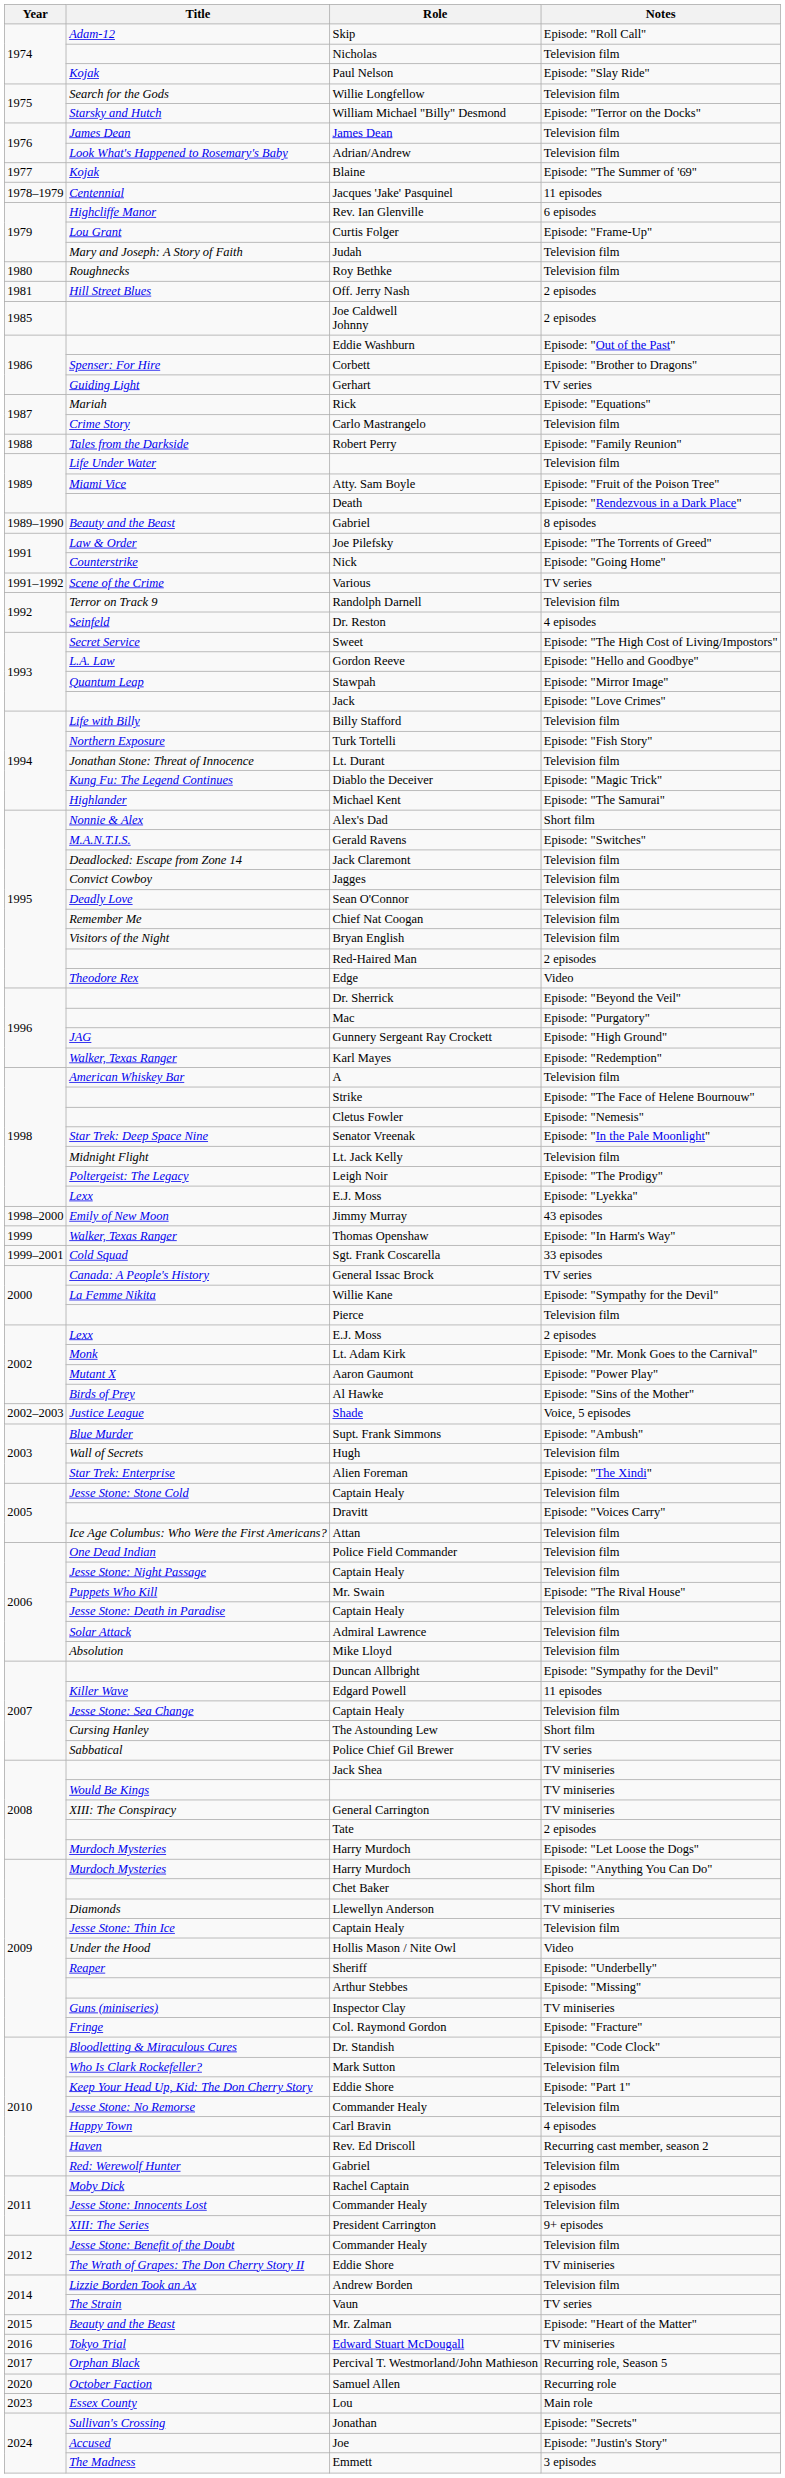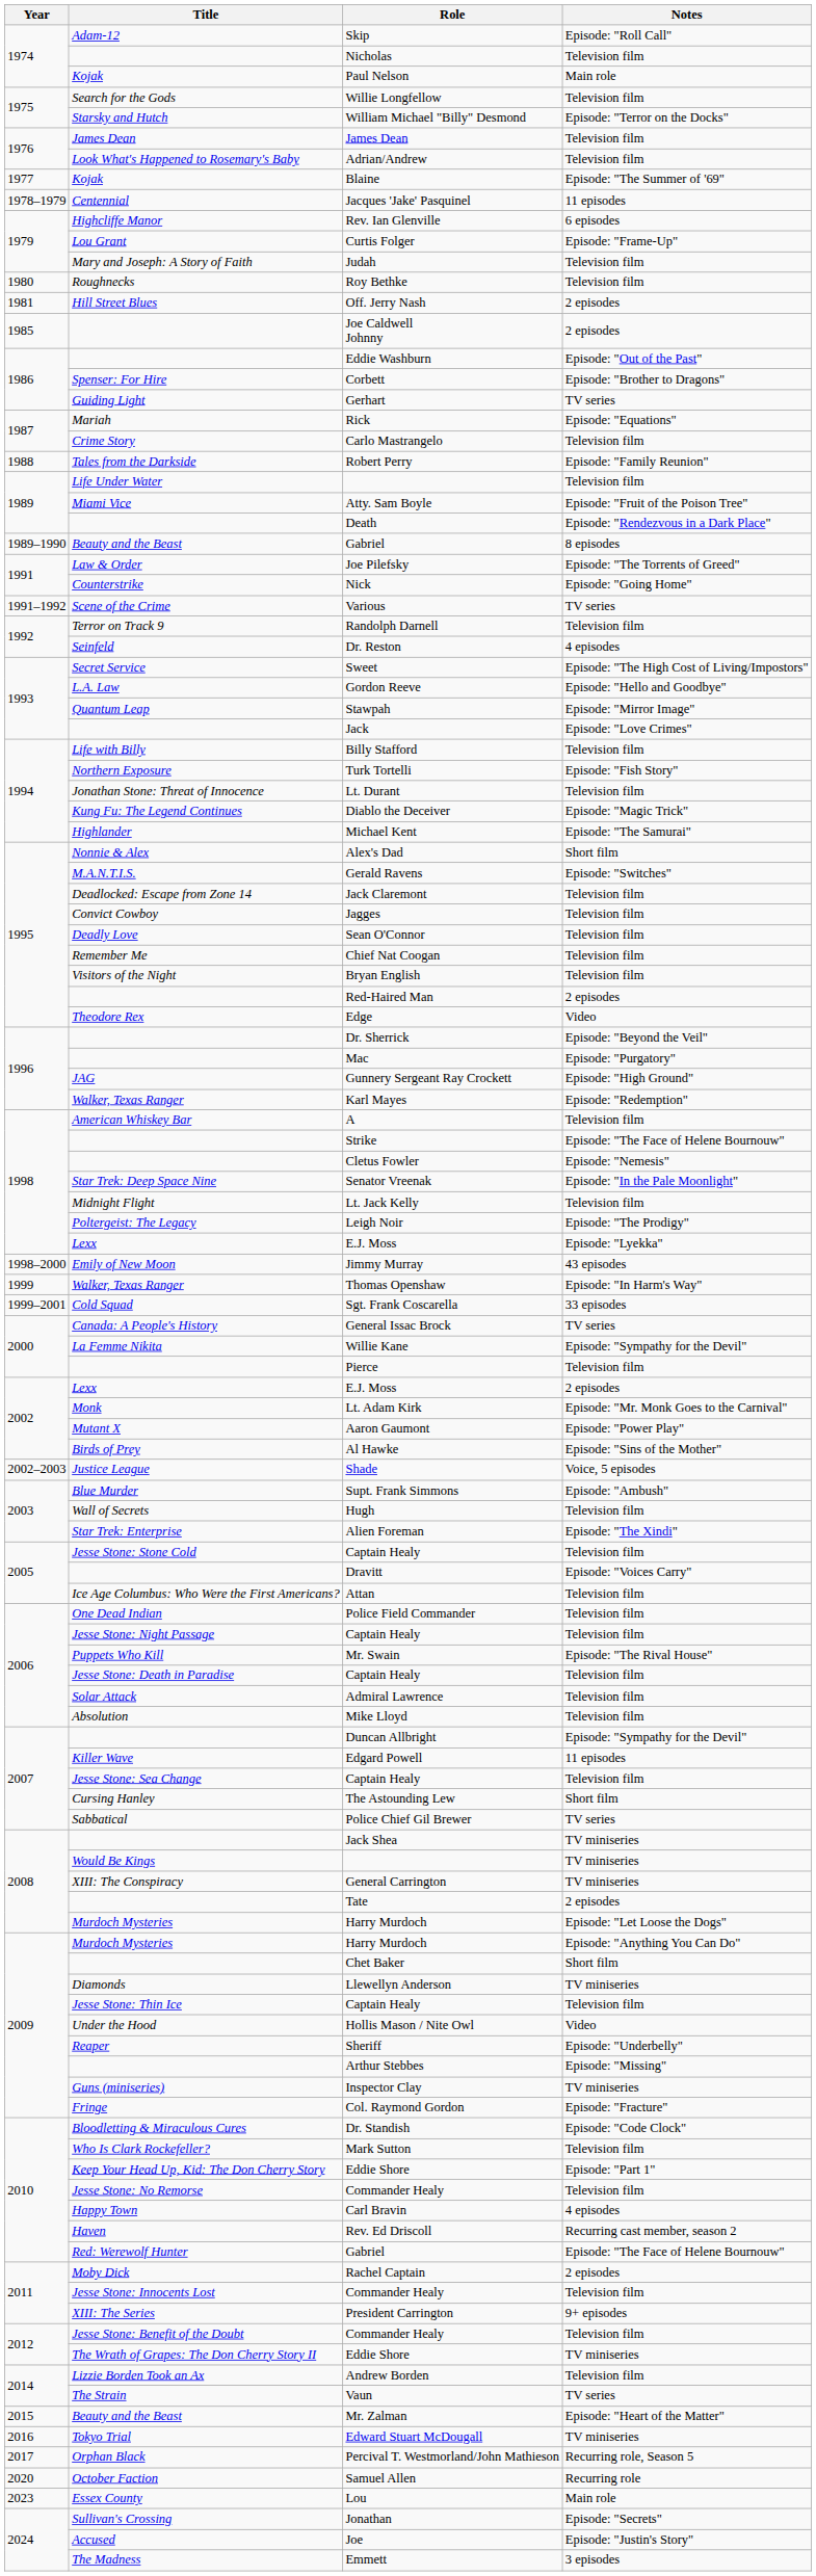Paul Nelson | Notes: Episode: "Slay Ride" -> Main role
2010 / Gabriel | Notes: Television film -> Episode: "The Face of Helene Bournouw"
